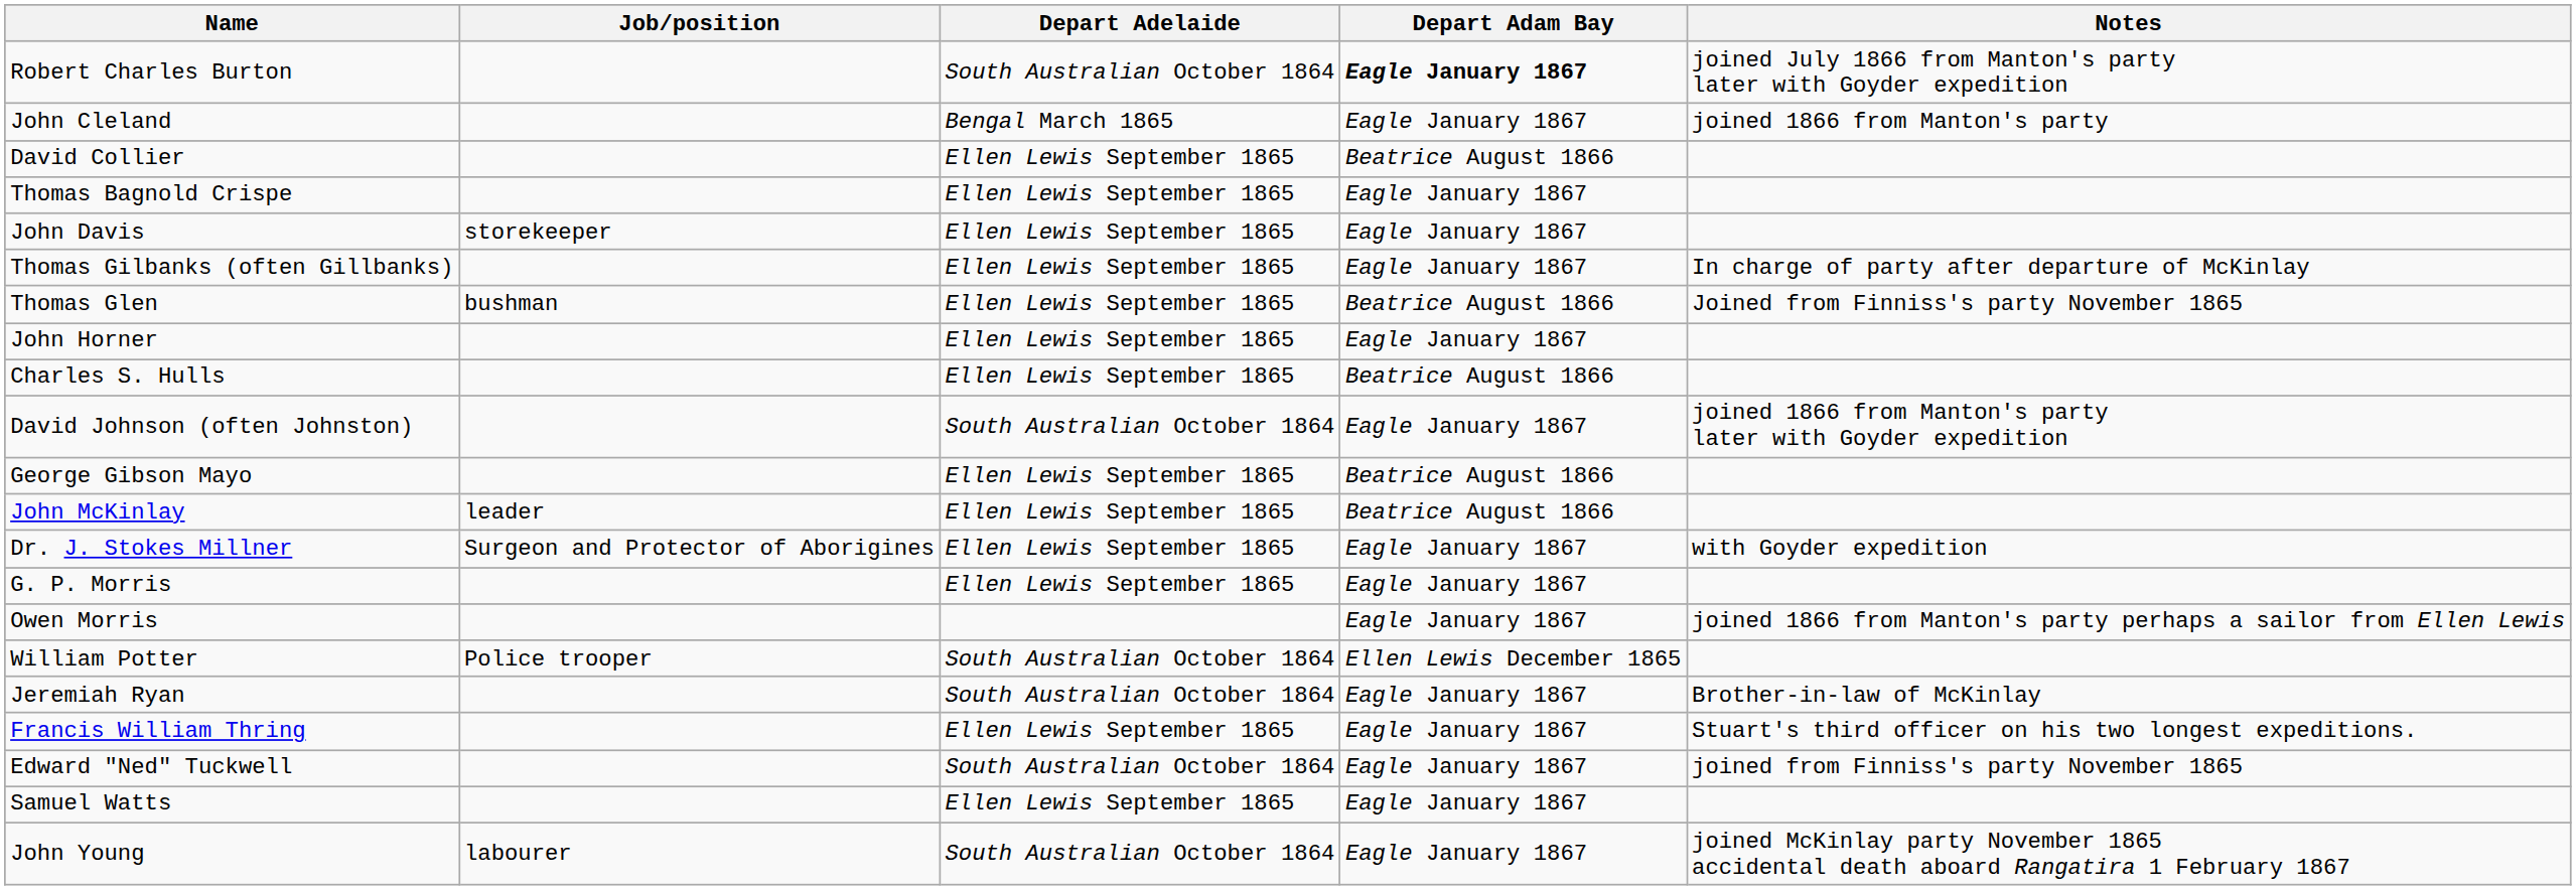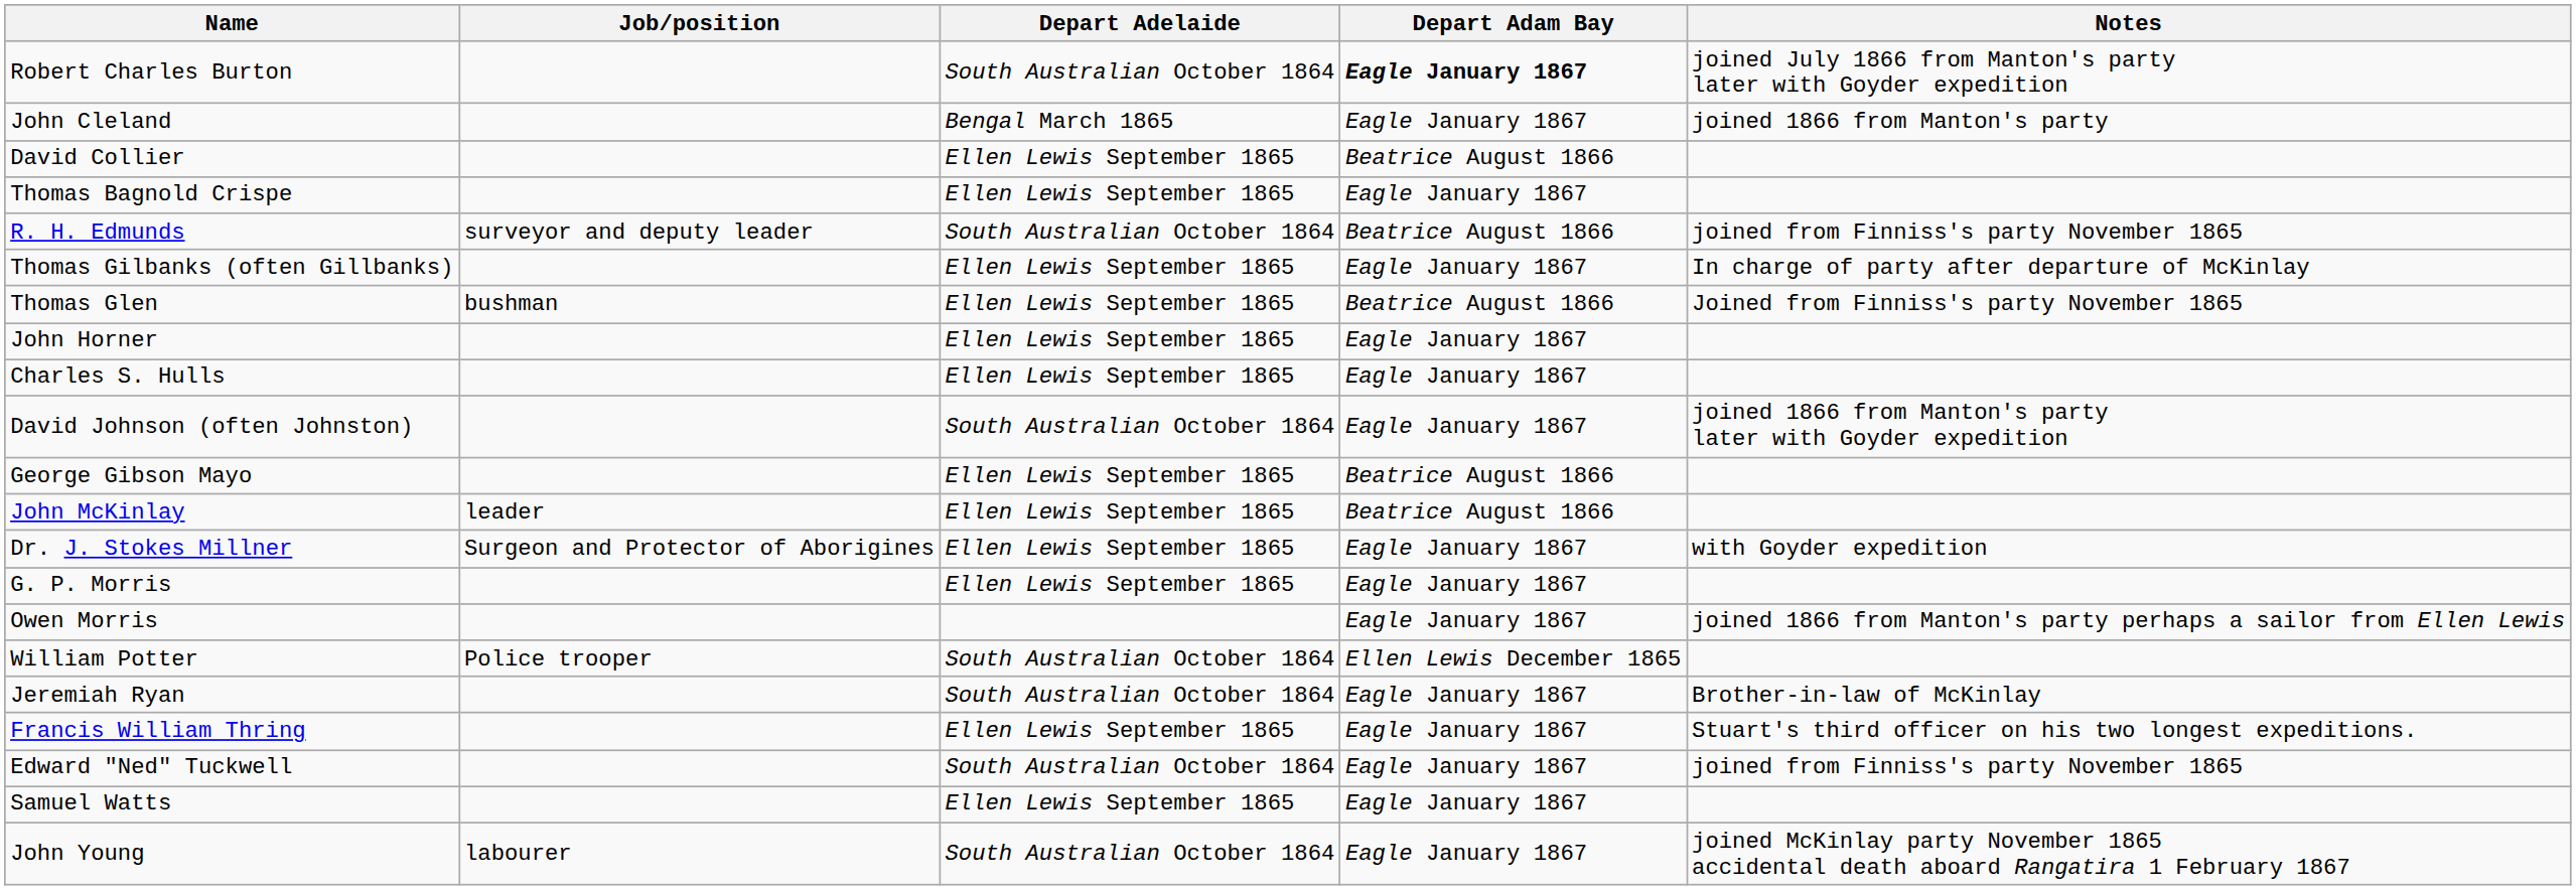- row: John Davis | storekeeper | Ellen Lewis September 1865 | Eagle January 1867
+ row: R. H. Edmunds | surveyor and deputy leader | South Australian October 1864 | Beatrice August 1866 | joined from Finniss's party November 1865
Charles S. Hulls | Depart Adam Bay: Beatrice August 1866 -> Eagle January 1867
